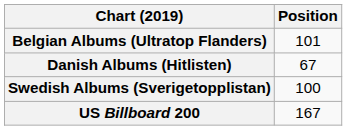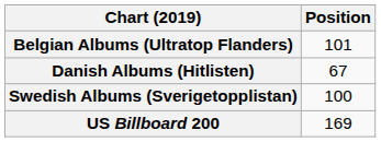US Billboard 200 | Position: 167 -> 169
